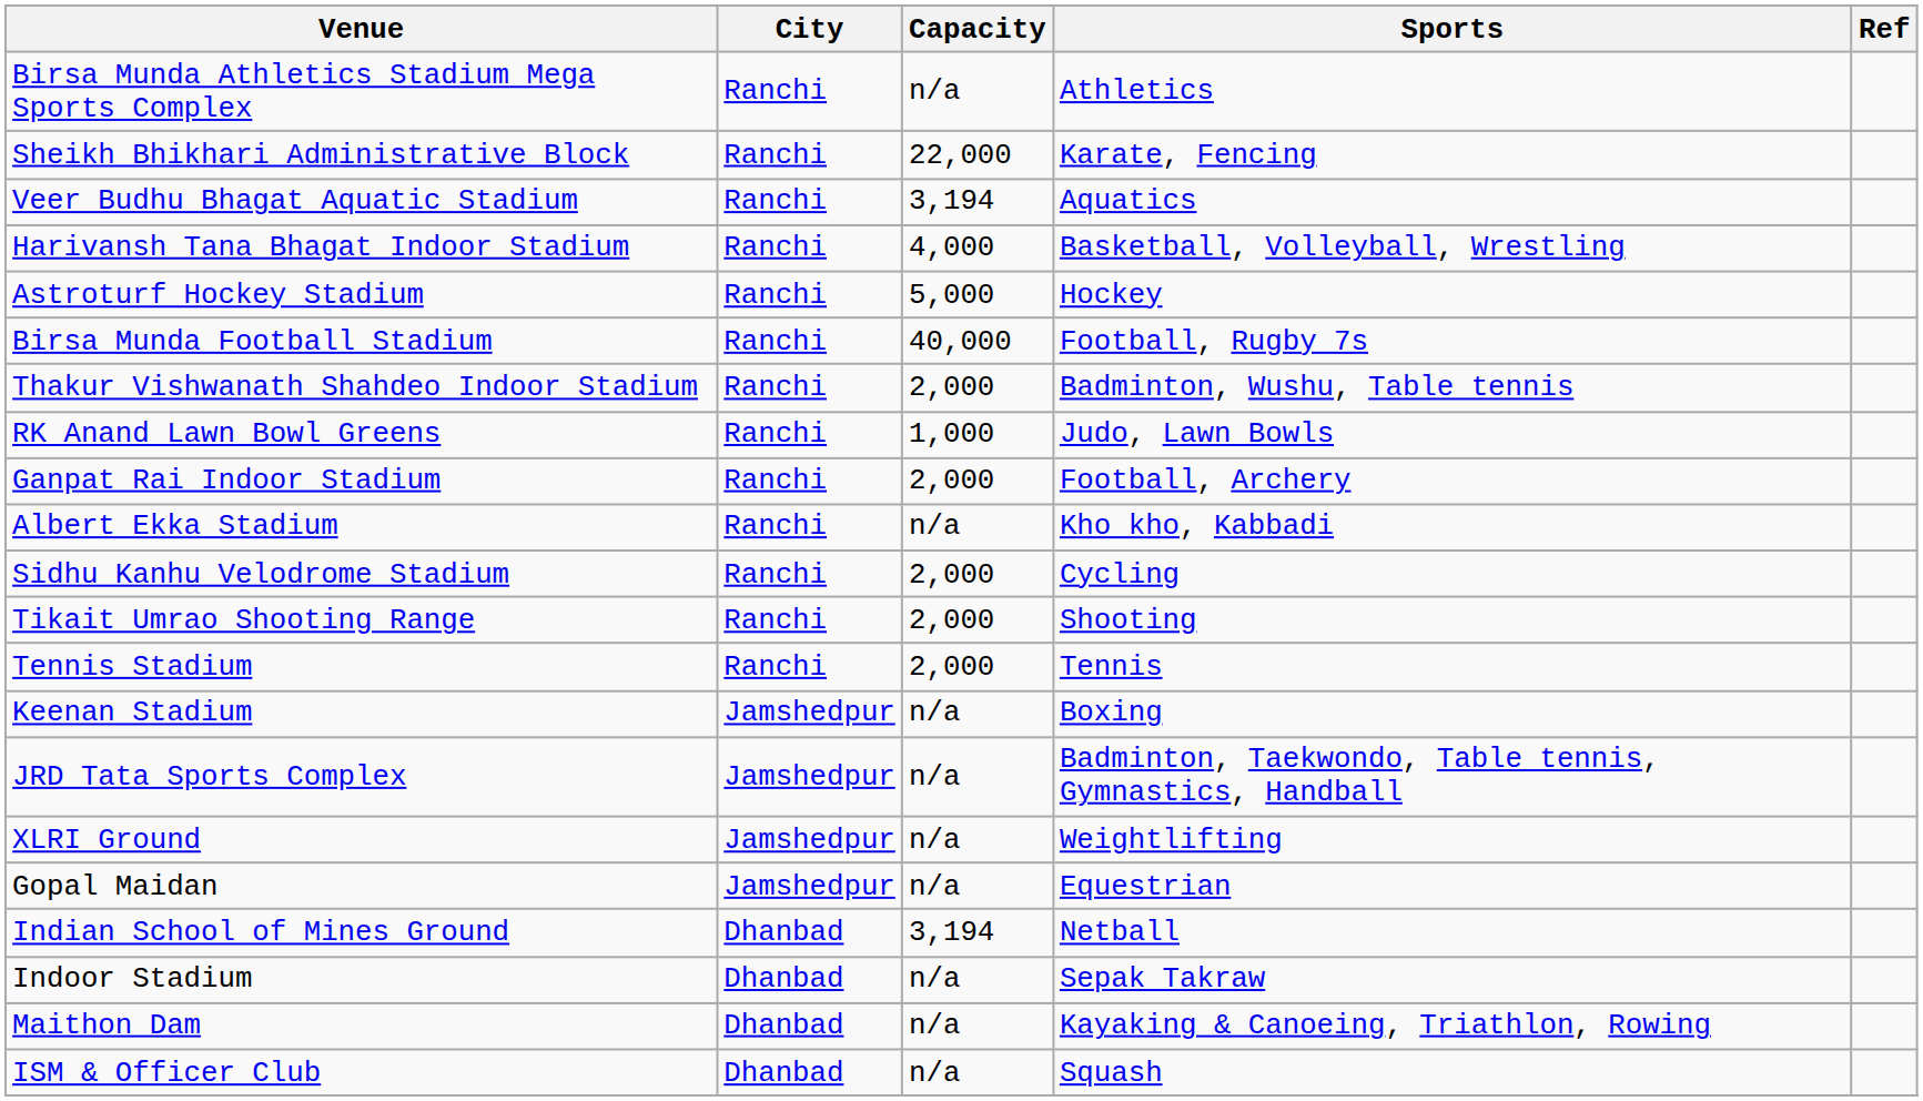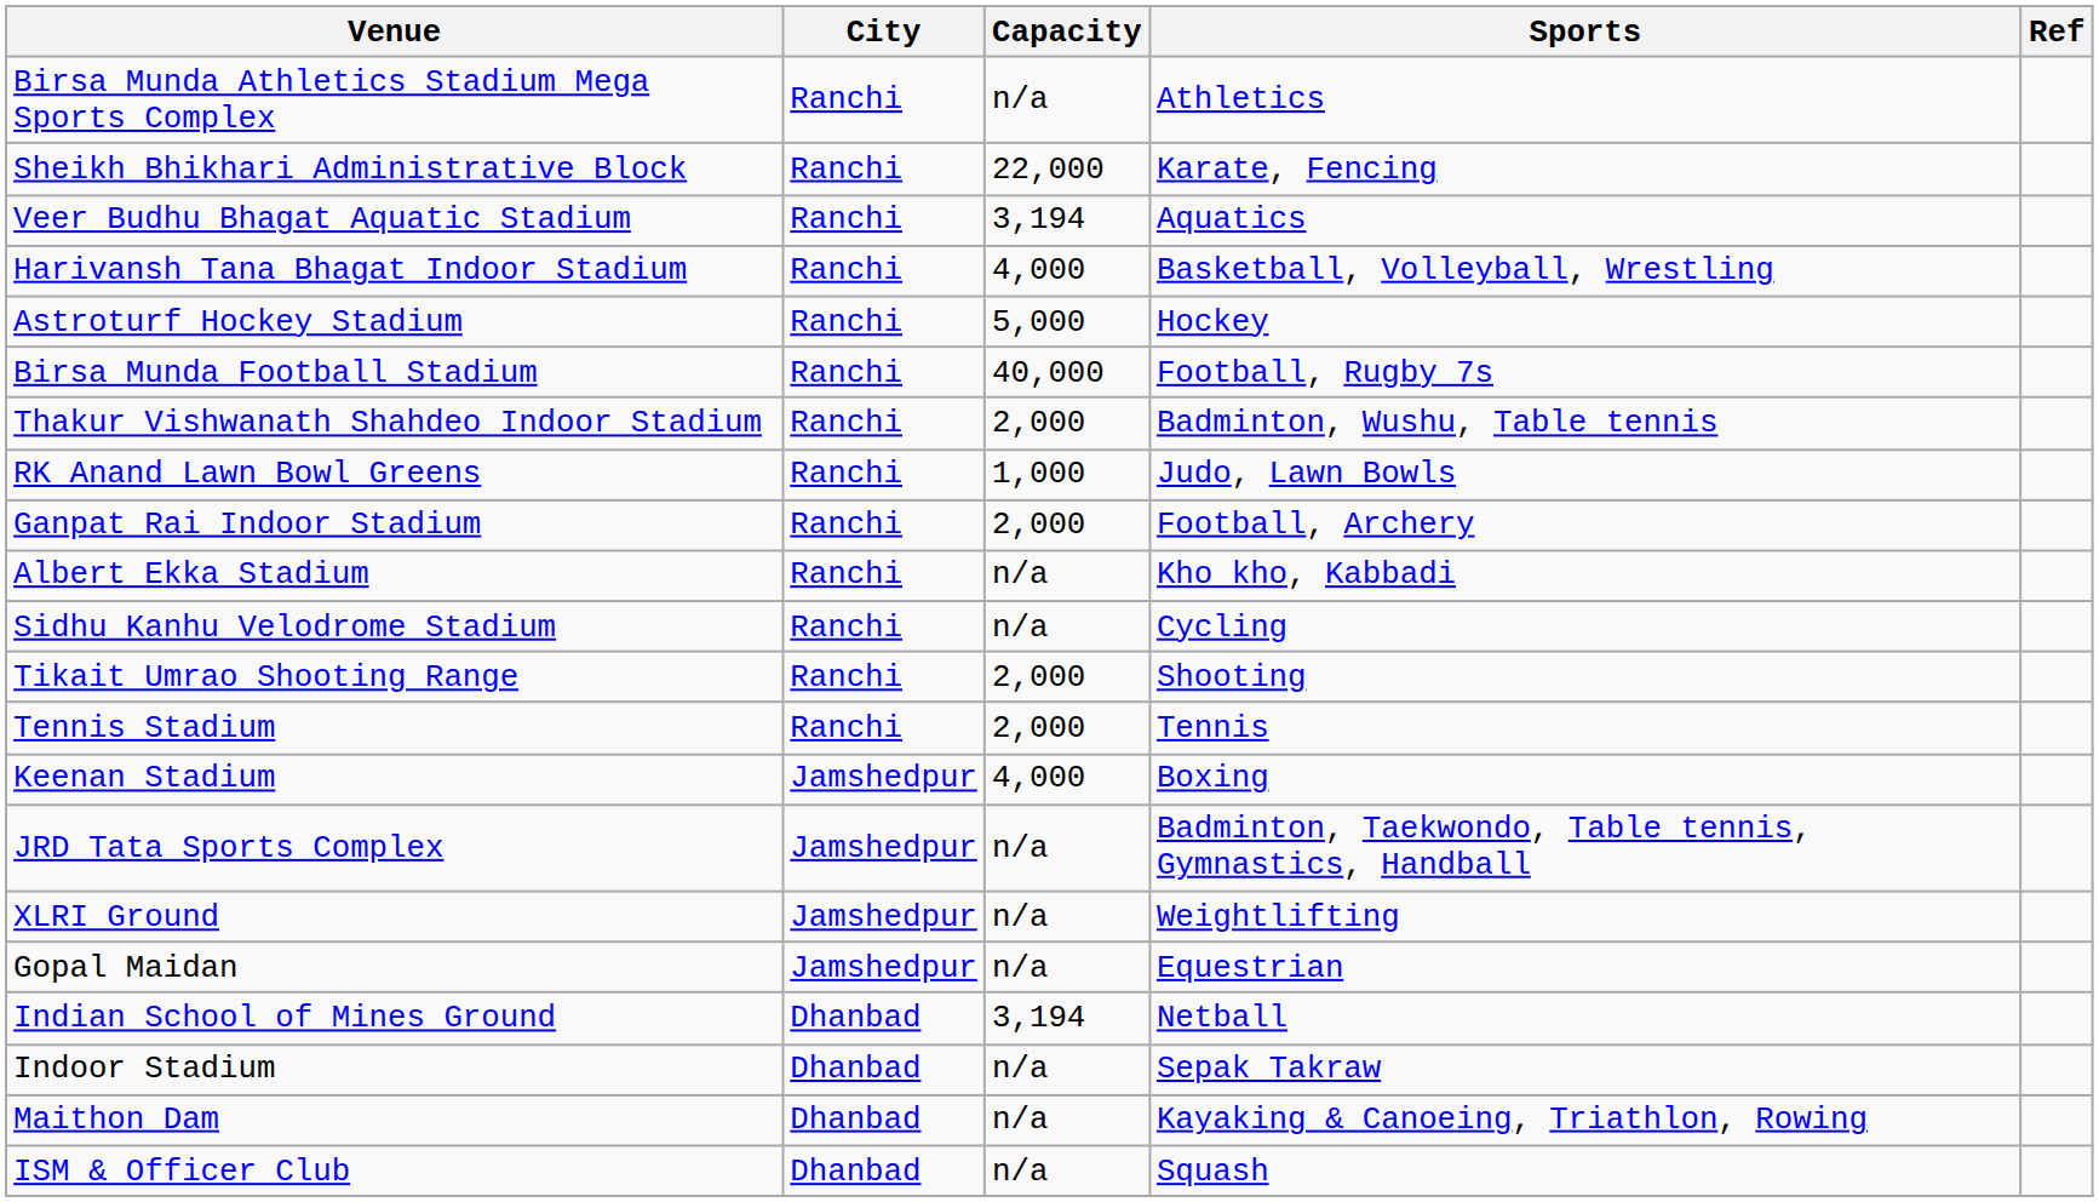Sidhu Kanhu Velodrome Stadium | Capacity: 2,000 -> n/a
Keenan Stadium | Capacity: n/a -> 4,000
